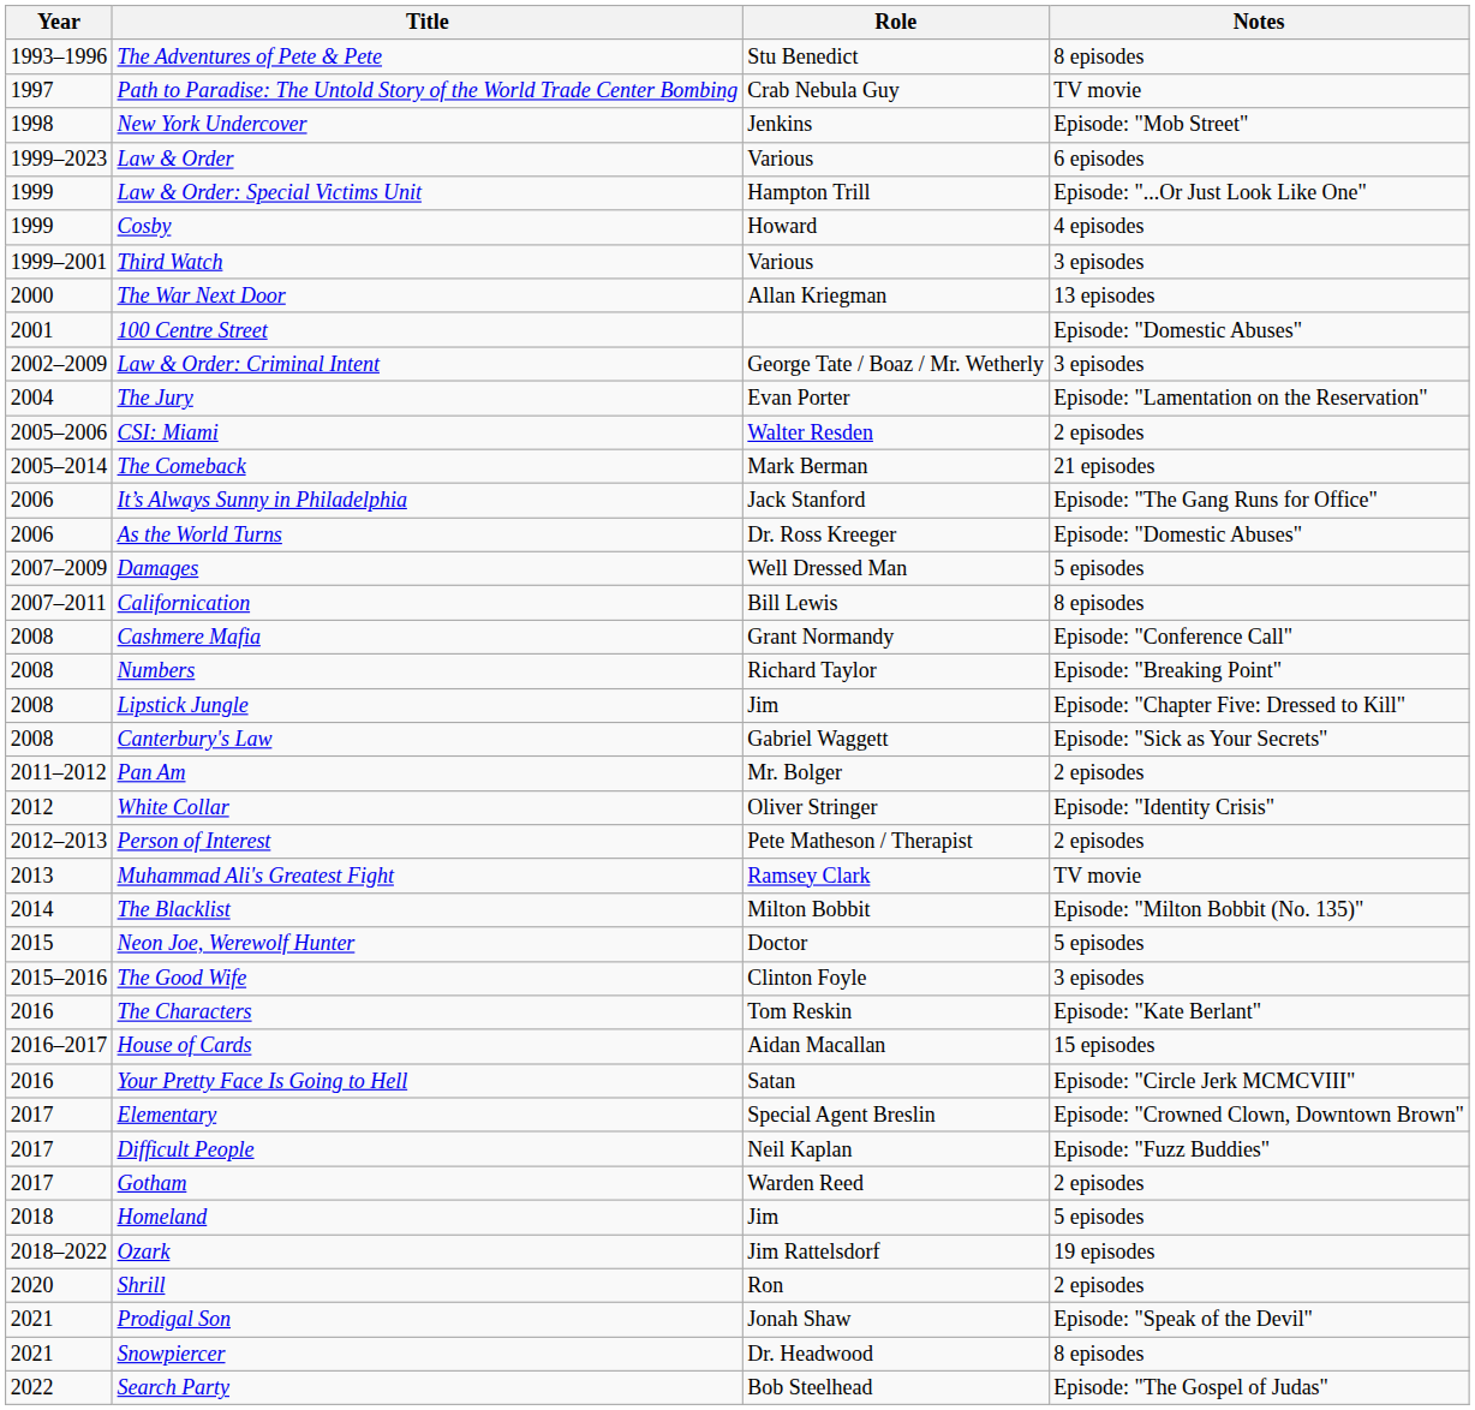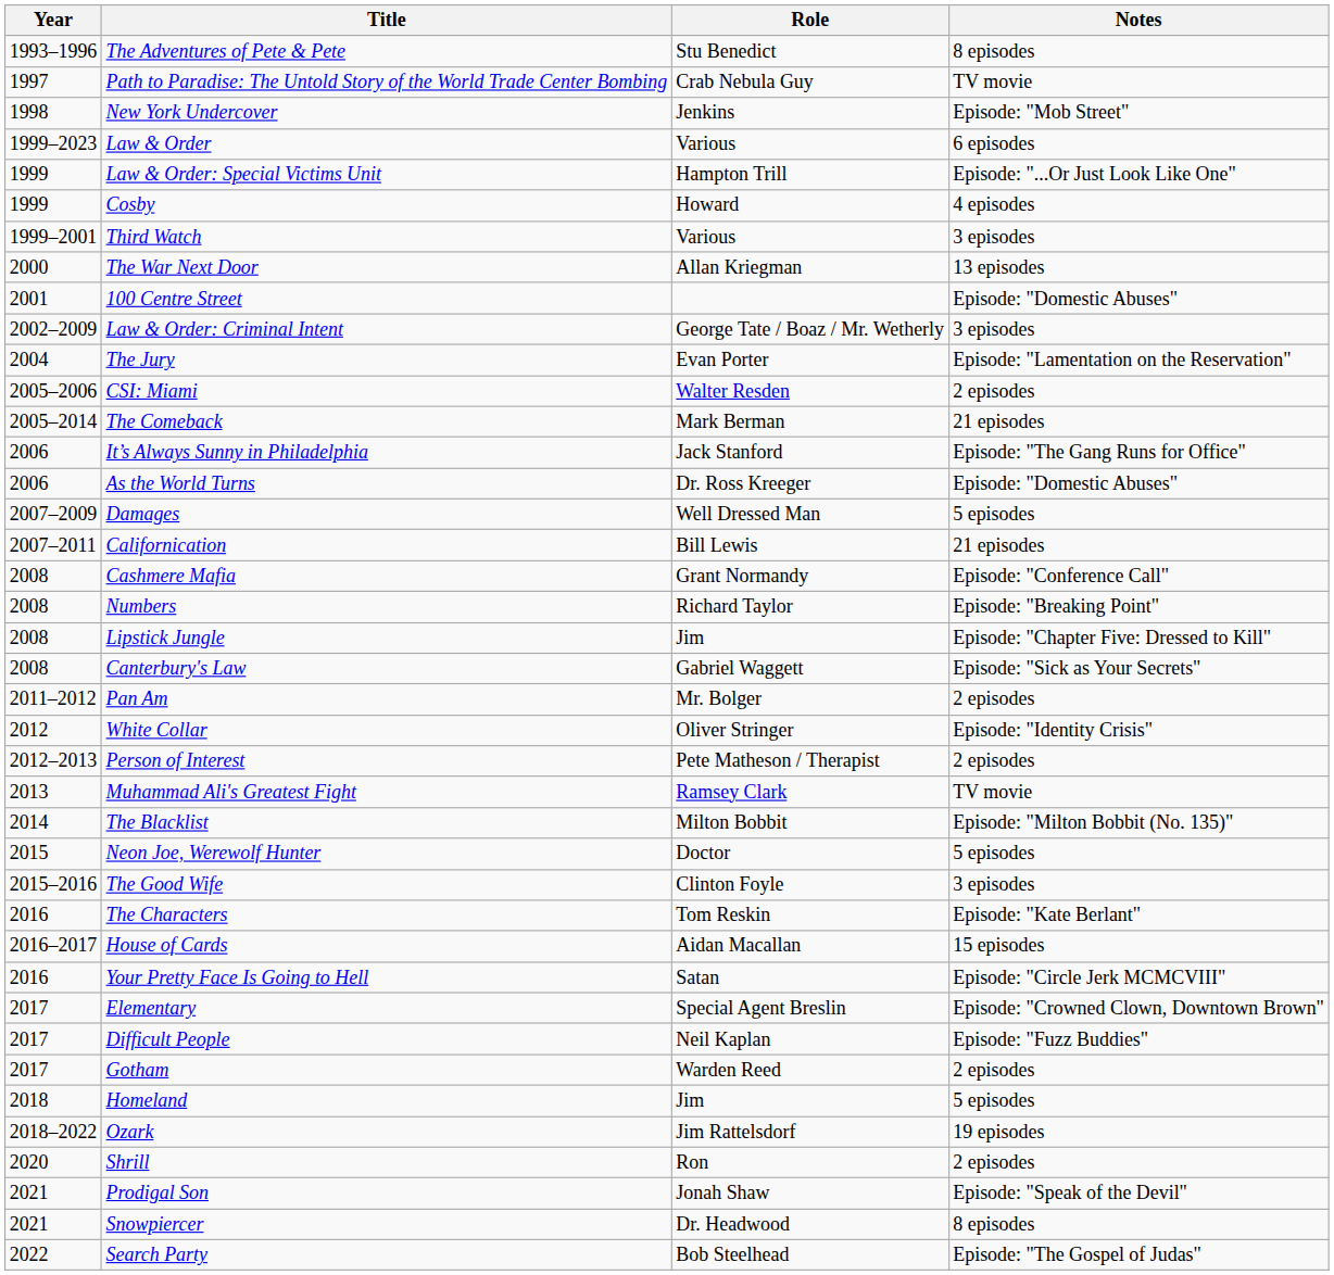Californication | Notes: 8 episodes -> 21 episodes
